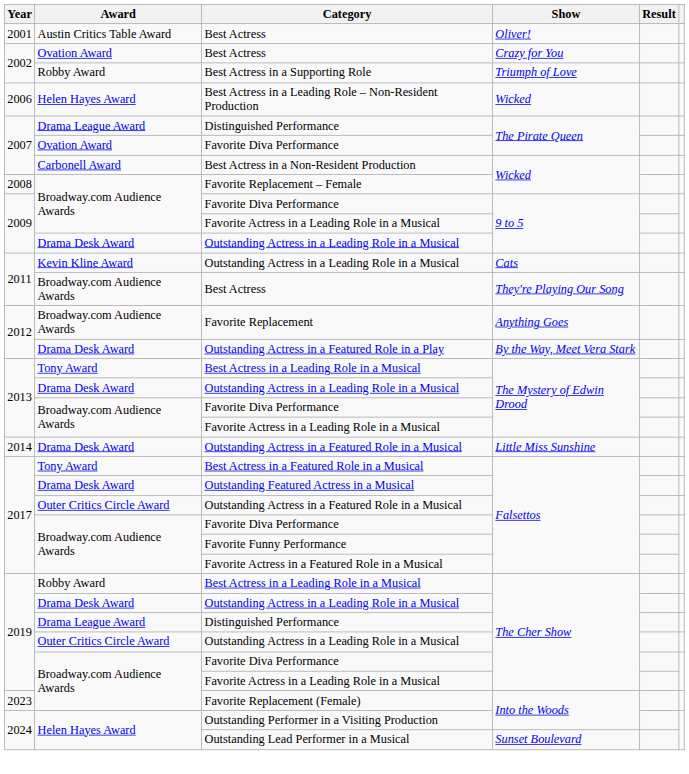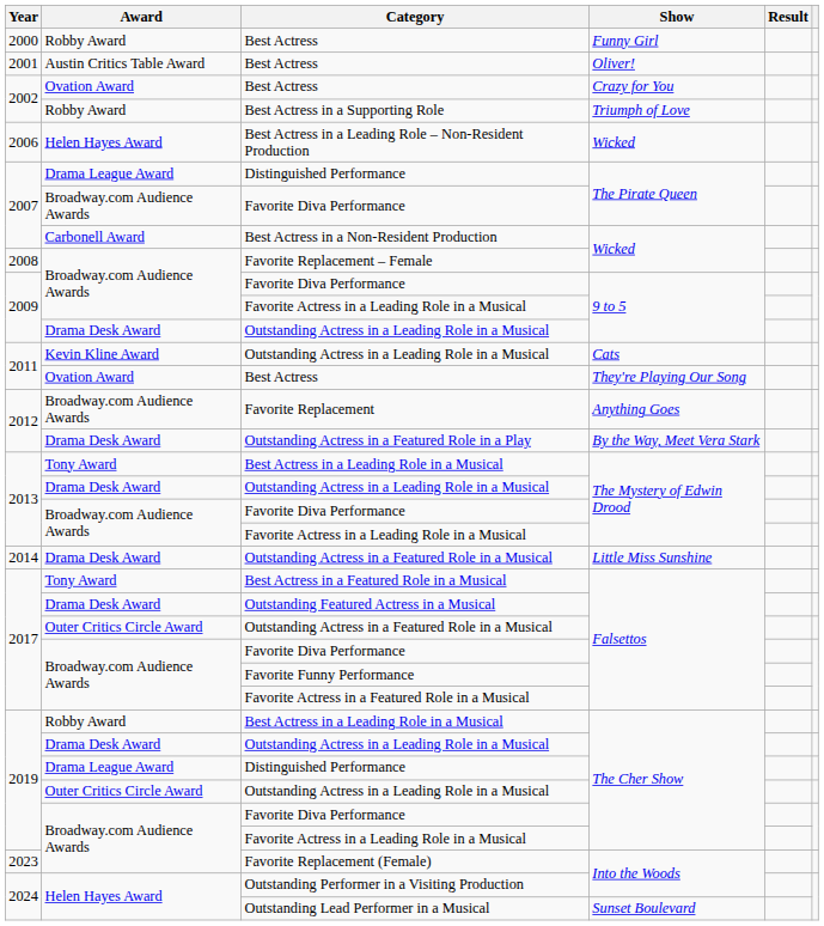+ row: 2000 | Robby Award | Best Actress | Funny Girl
Favorite Diva Performance / The Pirate Queen | Award: Ovation Award -> Broadway.com Audience Awards
Best Actress / They're Playing Our Song | Award: Broadway.com Audience Awards -> Ovation Award
